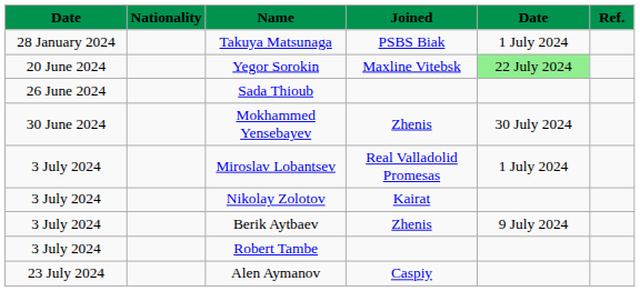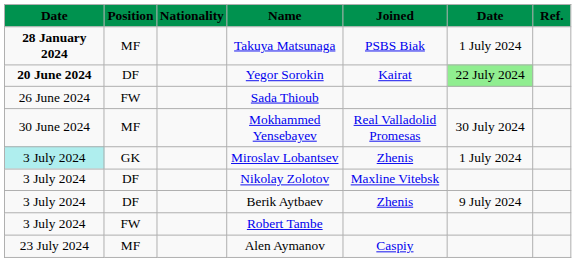+ column: Position | MF | DF | FW | MF | GK | DF | DF | FW | MF
Takuya Matsunaga | column 1: normal -> bold
Yegor Sorokin | column 1: normal -> bold
Yegor Sorokin | Joined: Maxline Vitebsk -> Kairat
Mokhammed Yensebayev | Joined: Zhenis -> Real Valladolid Promesas
Miroslav Lobantsev | column 1: no background -> paleturquoise background
Miroslav Lobantsev | Joined: Real Valladolid Promesas -> Zhenis
Nikolay Zolotov | Joined: Kairat -> Maxline Vitebsk
